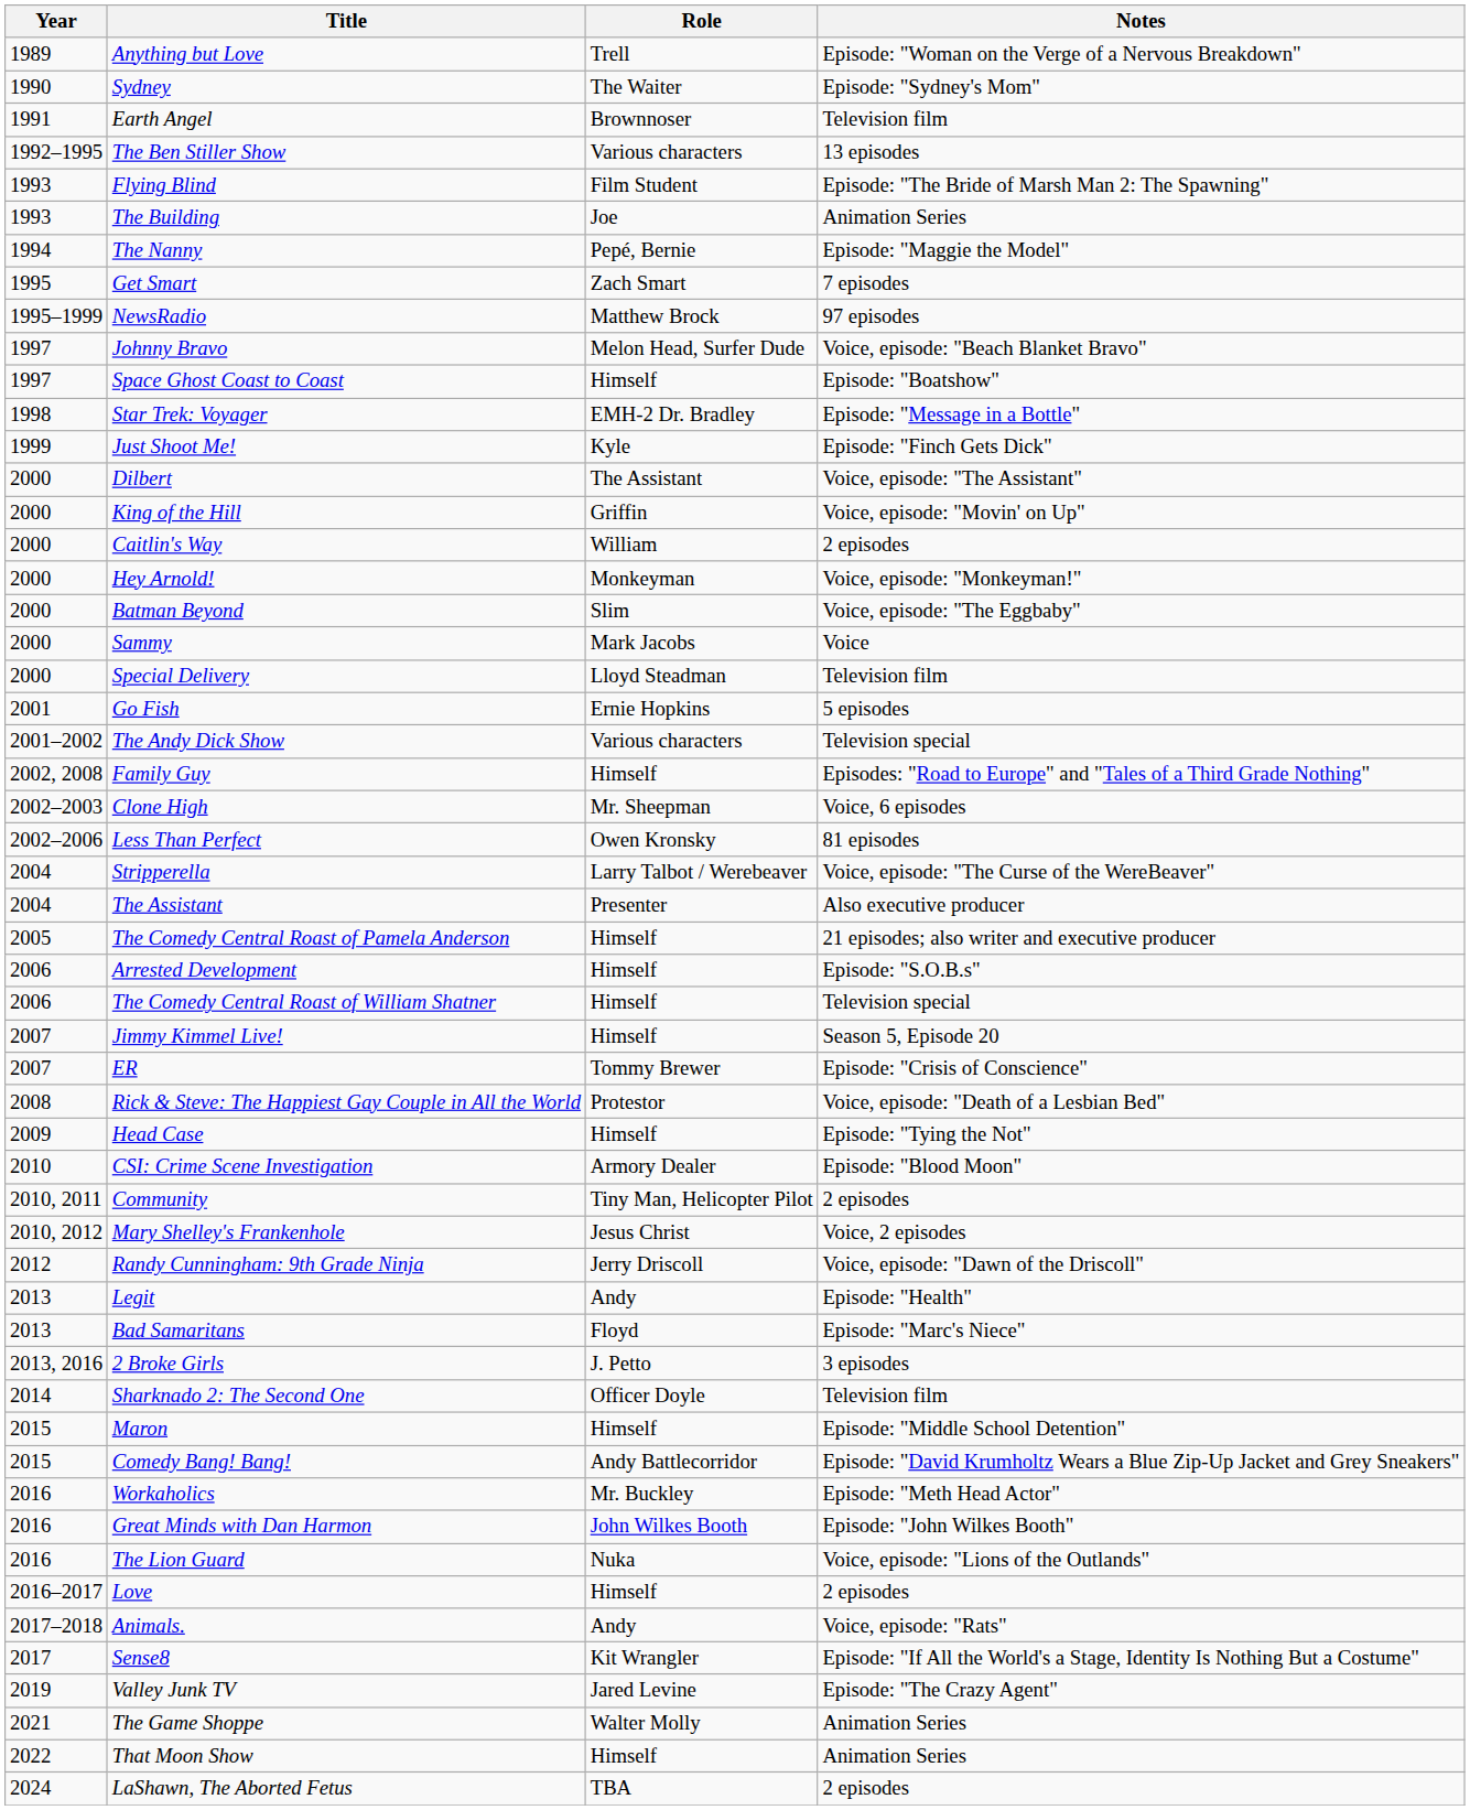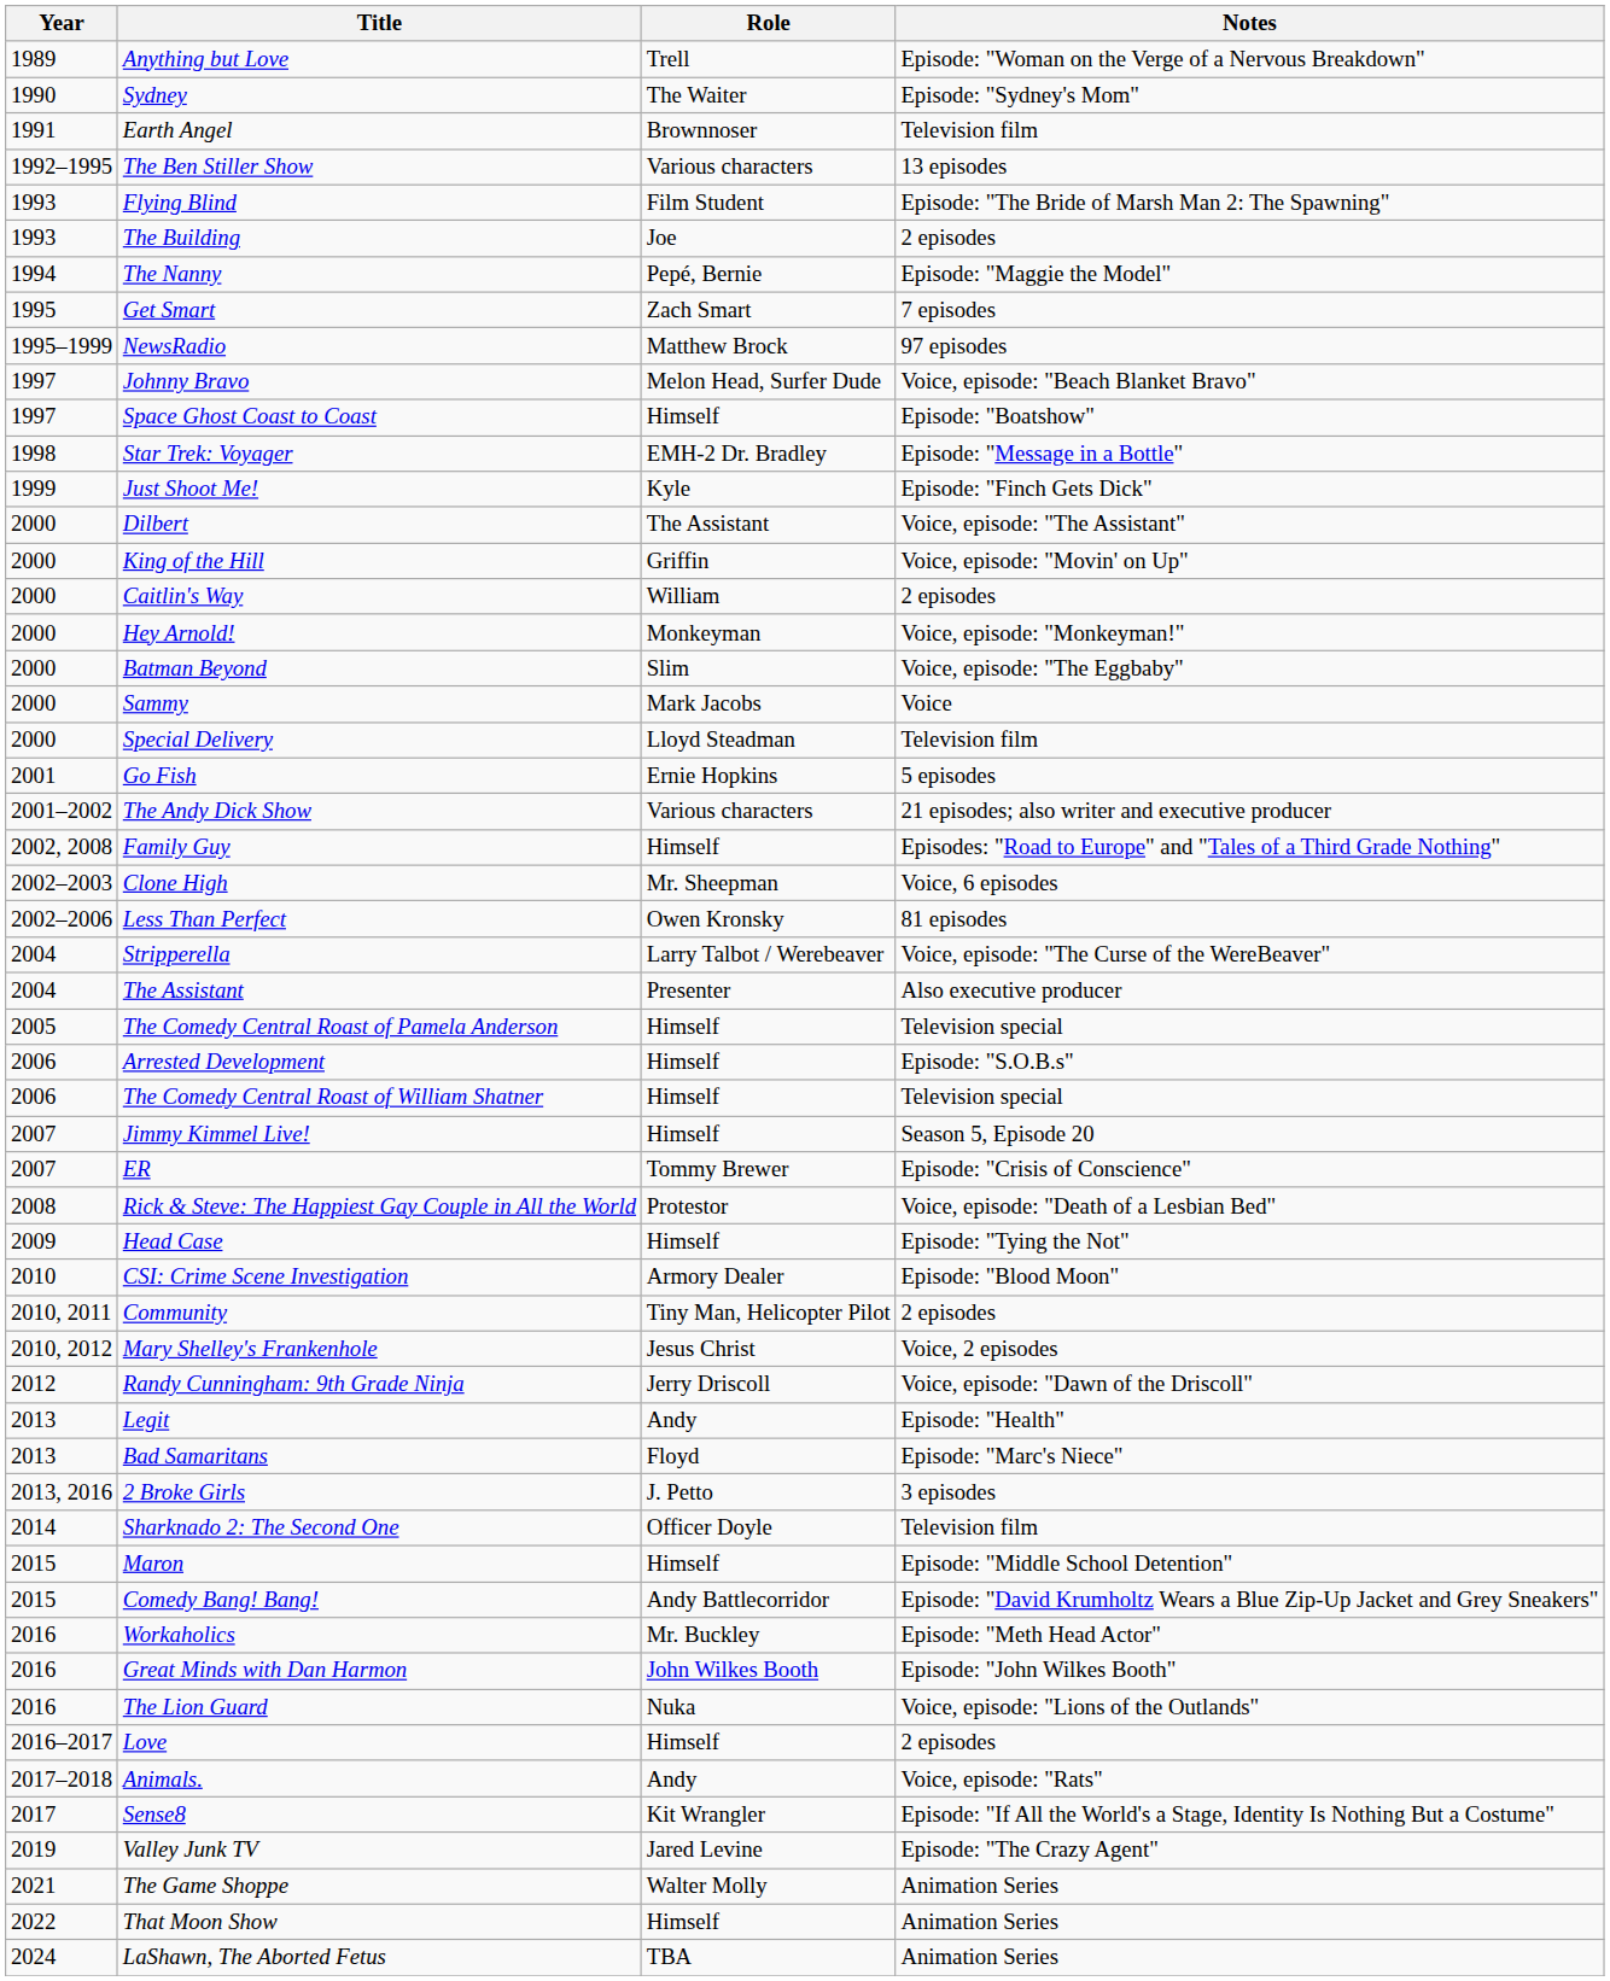The Building | Notes: Animation Series -> 2 episodes
The Andy Dick Show | Notes: Television special -> 21 episodes; also writer and executive producer
The Comedy Central Roast of Pamela Anderson | Notes: 21 episodes; also writer and executive producer -> Television special
LaShawn, The Aborted Fetus | Notes: 2 episodes -> Animation Series
